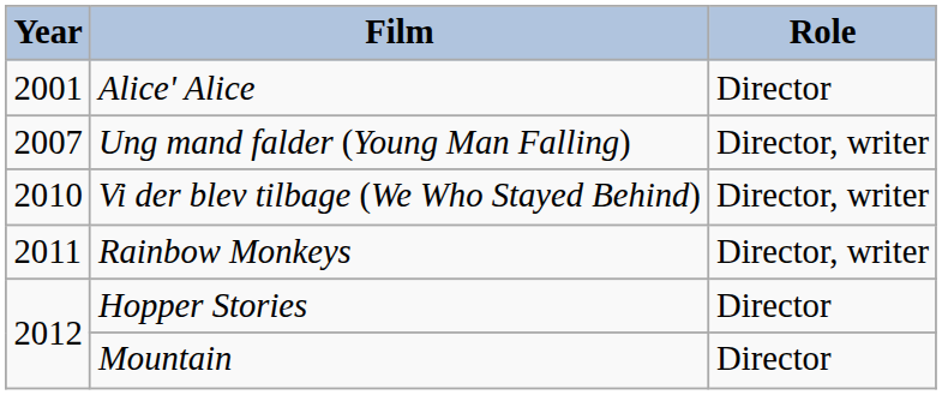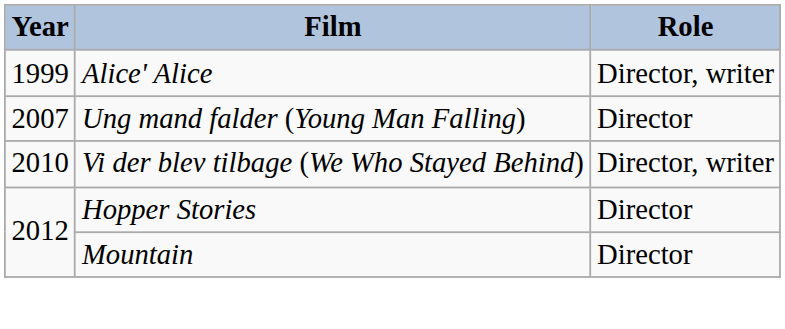Alice' Alice | Year: 2001 -> 1999
Alice' Alice | Role: Director -> Director, writer
Ung mand falder (Young Man Falling) | Role: Director, writer -> Director
- row: 2011 | Rainbow Monkeys | Director, writer
